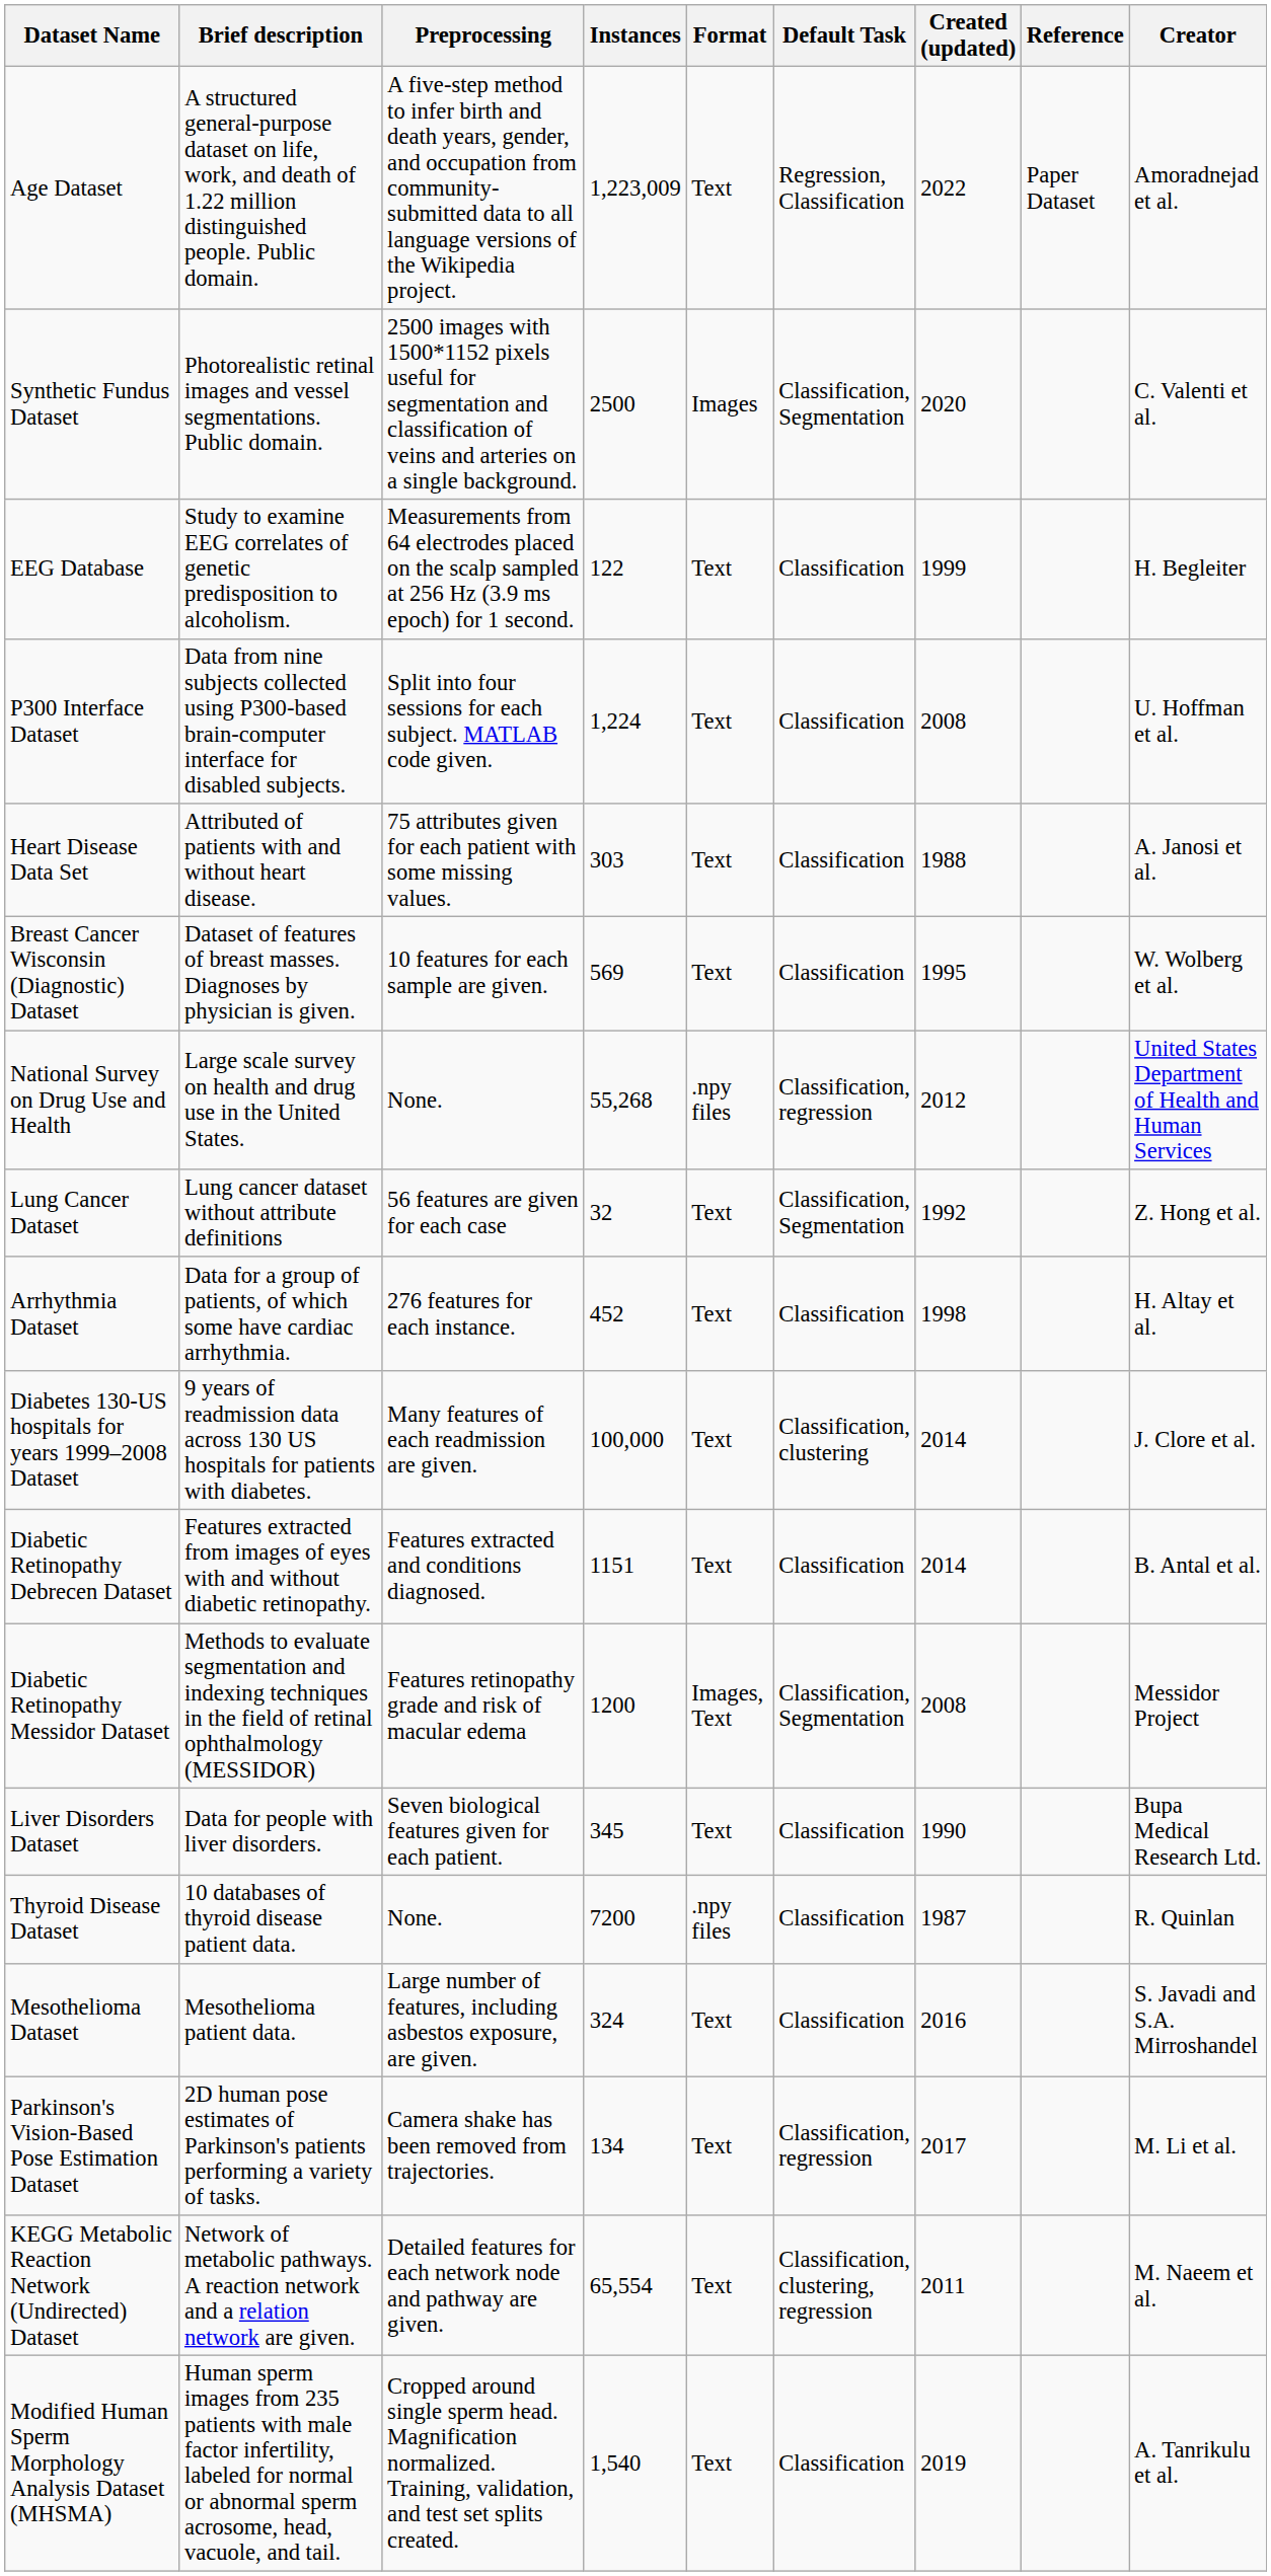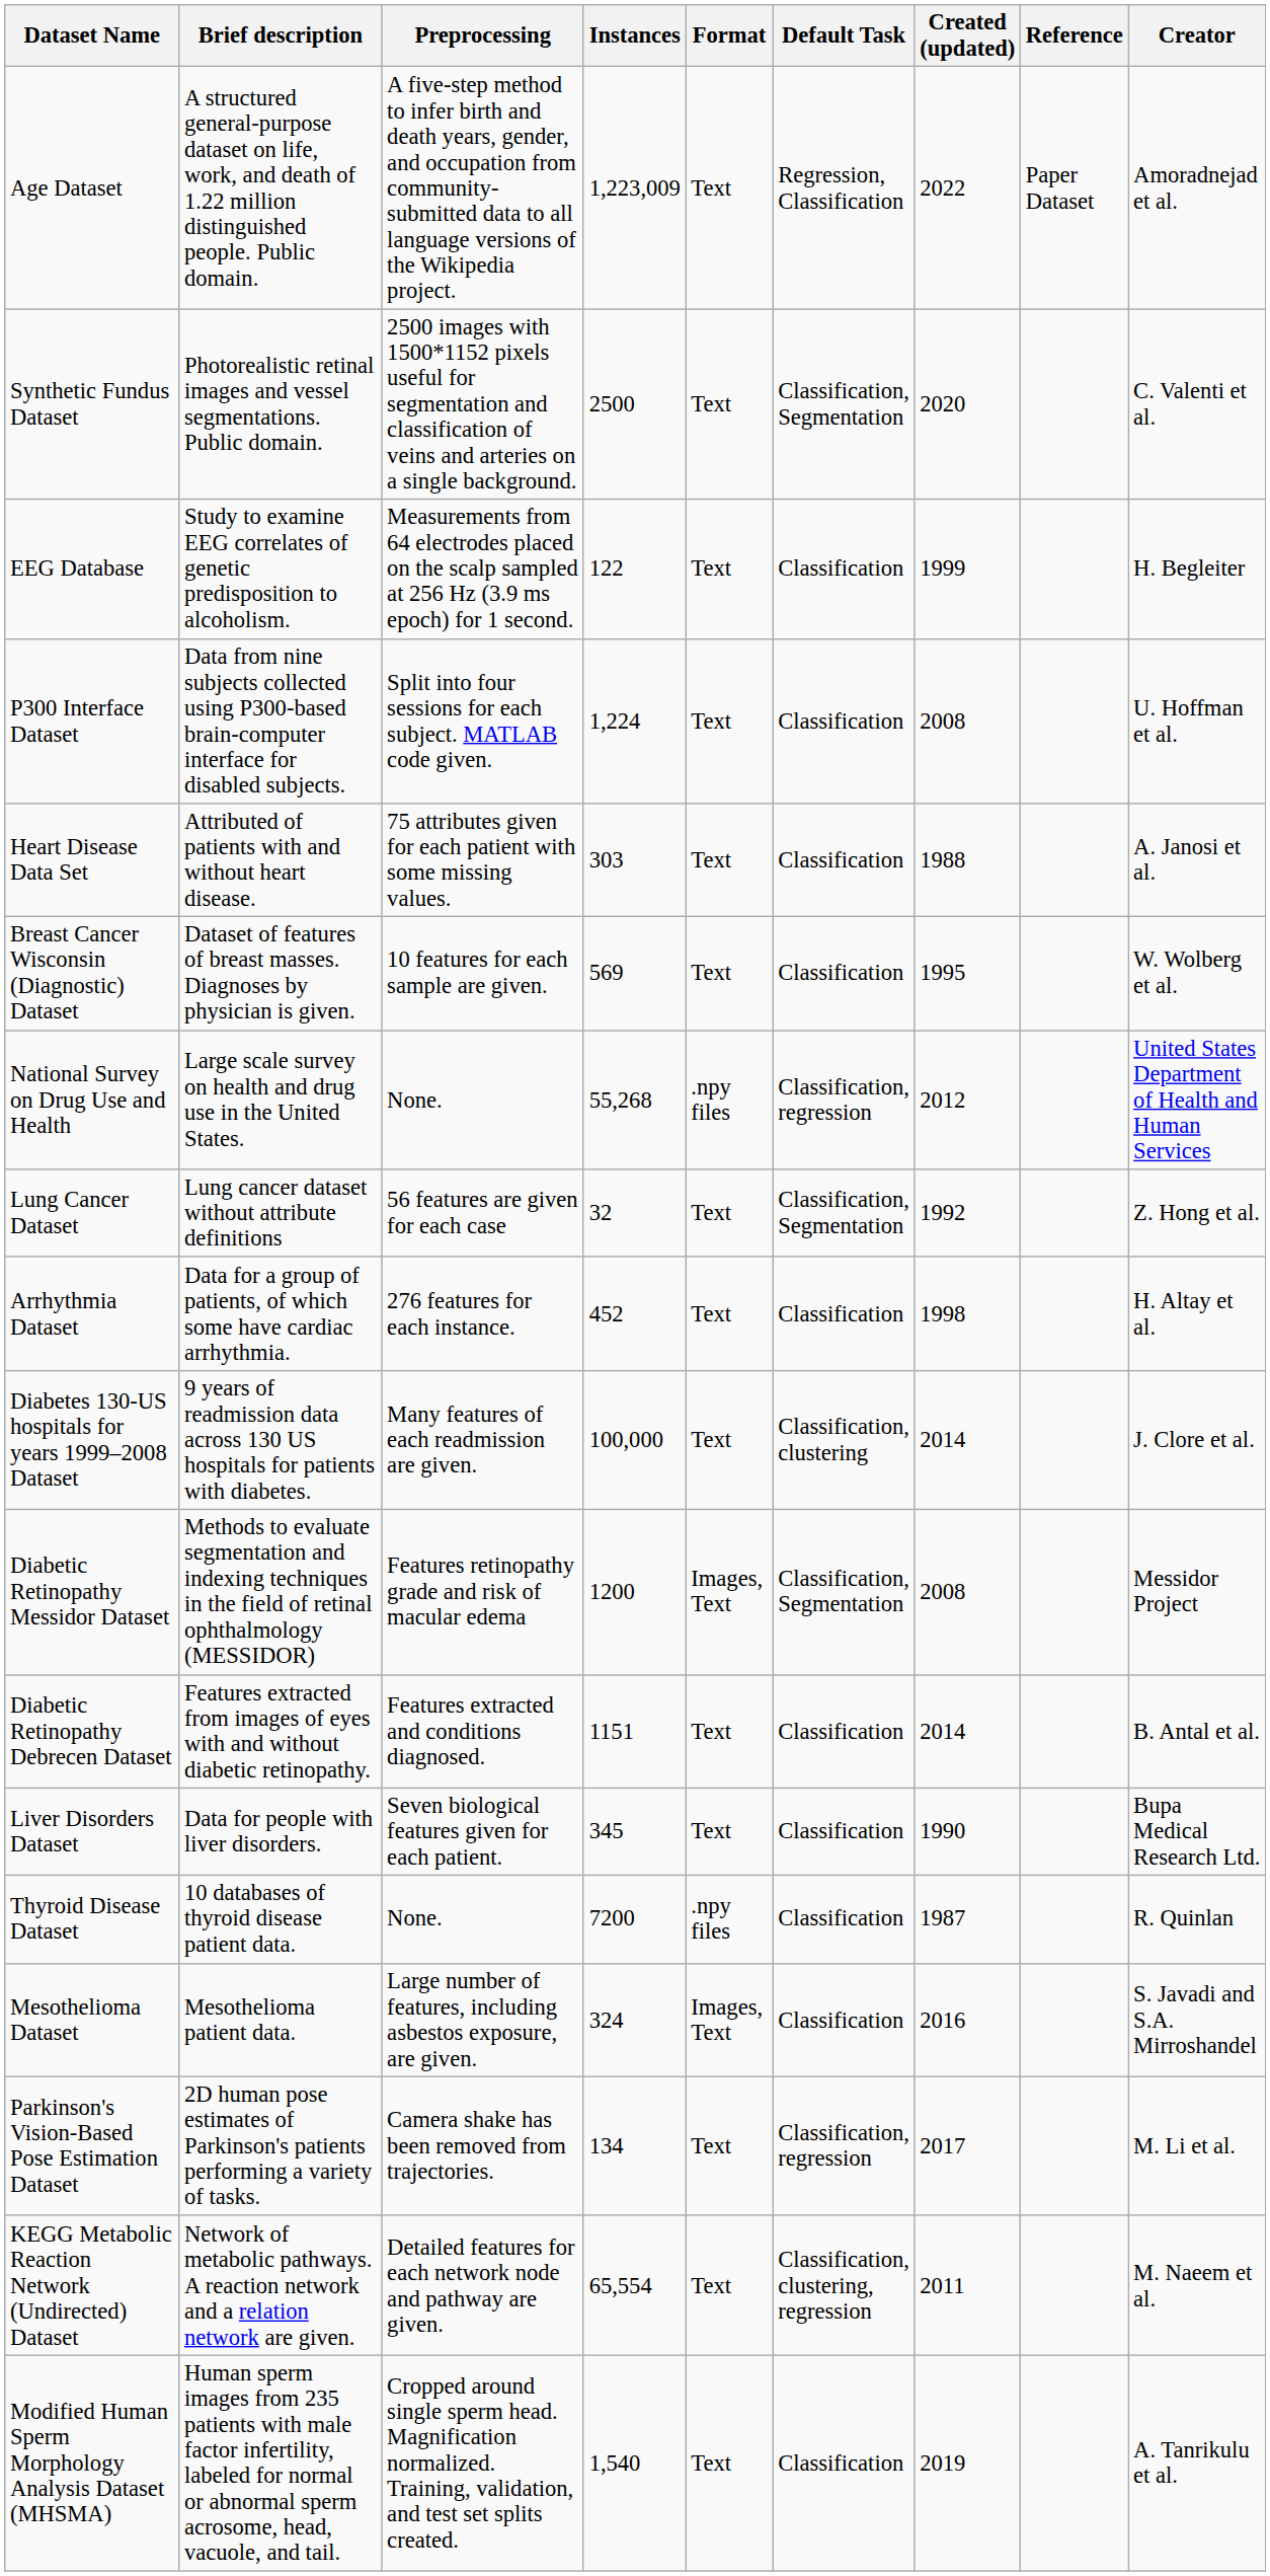Synthetic Fundus Dataset | Format: Images -> Text
rows swapped: Diabetic Retinopathy Debrecen Dataset <-> Diabetic Retinopathy Messidor Dataset
Mesothelioma Dataset | Format: Text -> Images, Text
